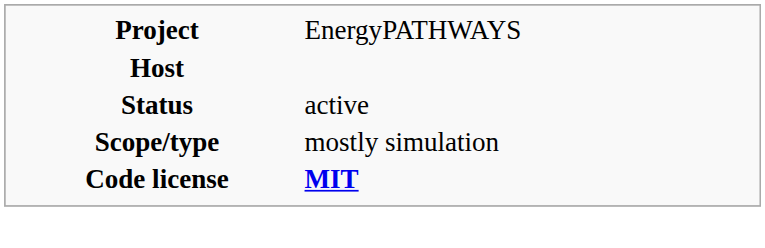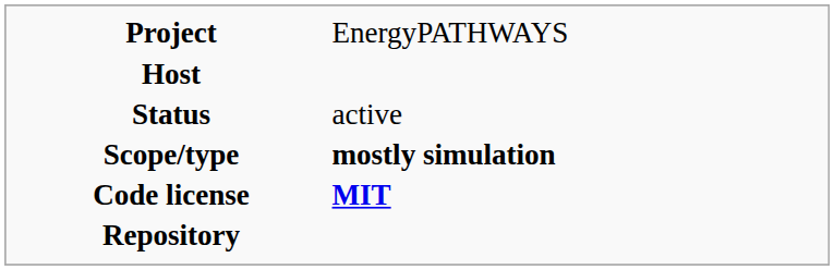Scope/type | column 2: normal -> bold
+ row: Repository
